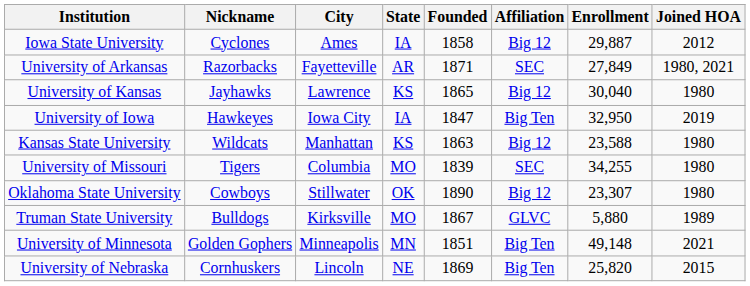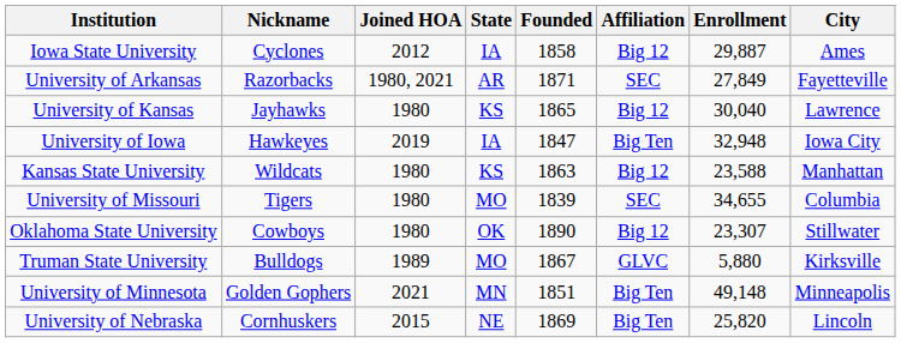columns swapped: City <-> Joined HOA
University of Iowa | Enrollment: 32,950 -> 32,948
University of Missouri | Enrollment: 34,255 -> 34,655
